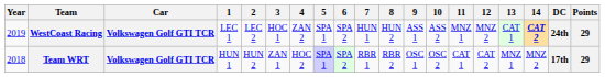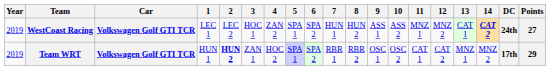WestCoast Racing | Points: 29 -> 27
Team WRT | Year: 2018 -> 2019
Team WRT | 2: normal -> bold
